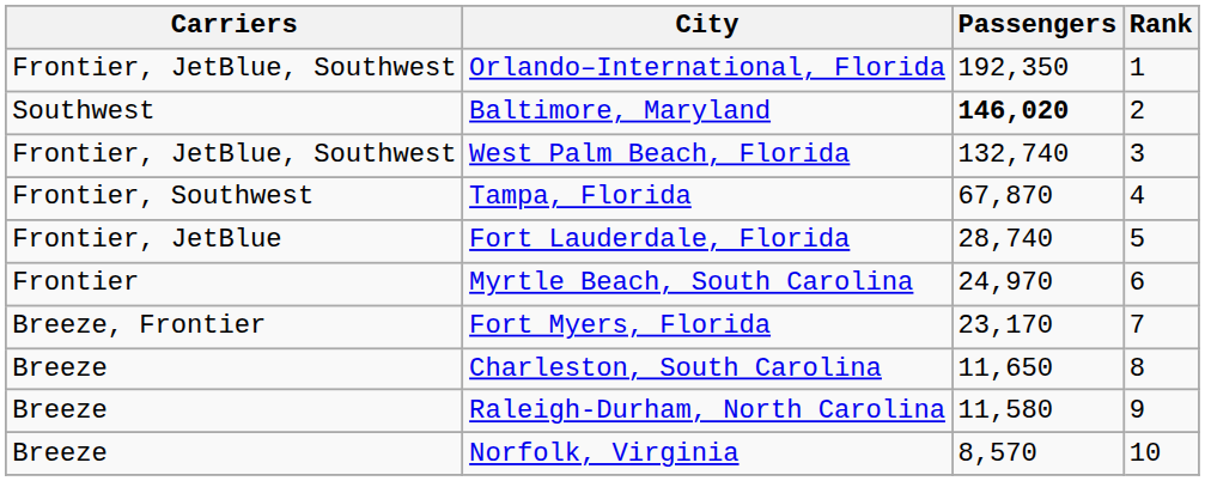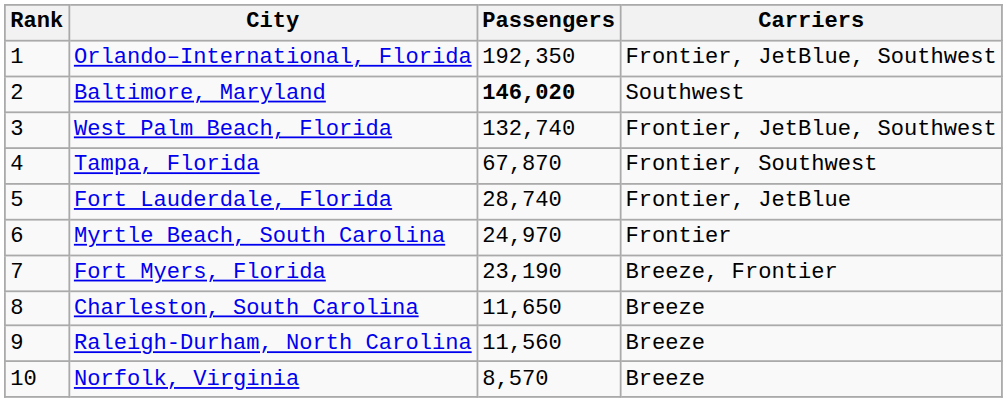columns swapped: Rank <-> Carriers
Fort Myers, Florida | Passengers: 23,170 -> 23,190
Raleigh-Durham, North Carolina | Passengers: 11,580 -> 11,560
